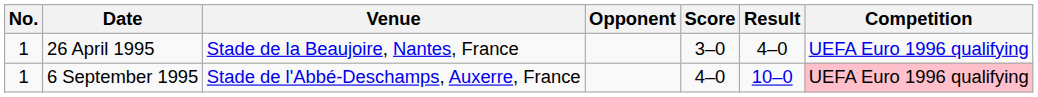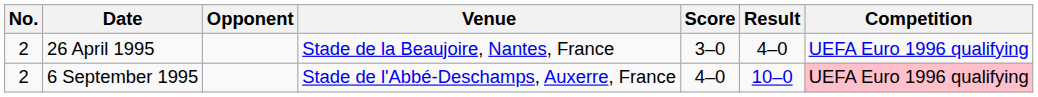columns swapped: Venue <-> Opponent
26 April 1995 | No.: 1 -> 2
6 September 1995 | No.: 1 -> 2
